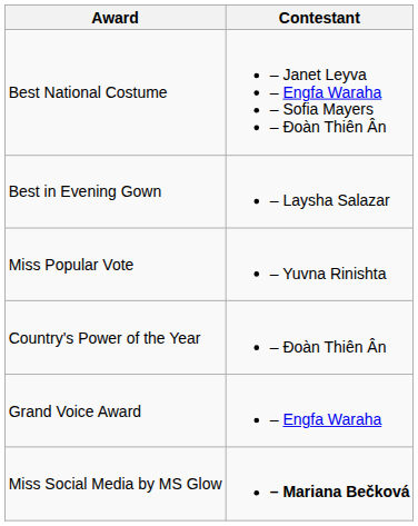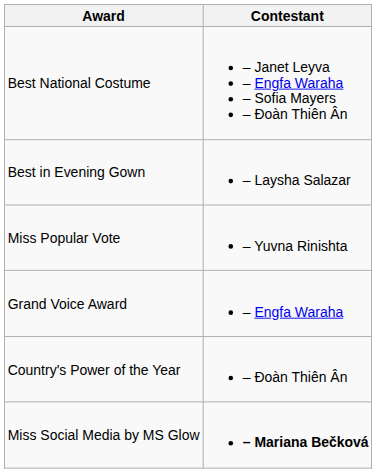rows swapped: Country's Power of the Year <-> Grand Voice Award
